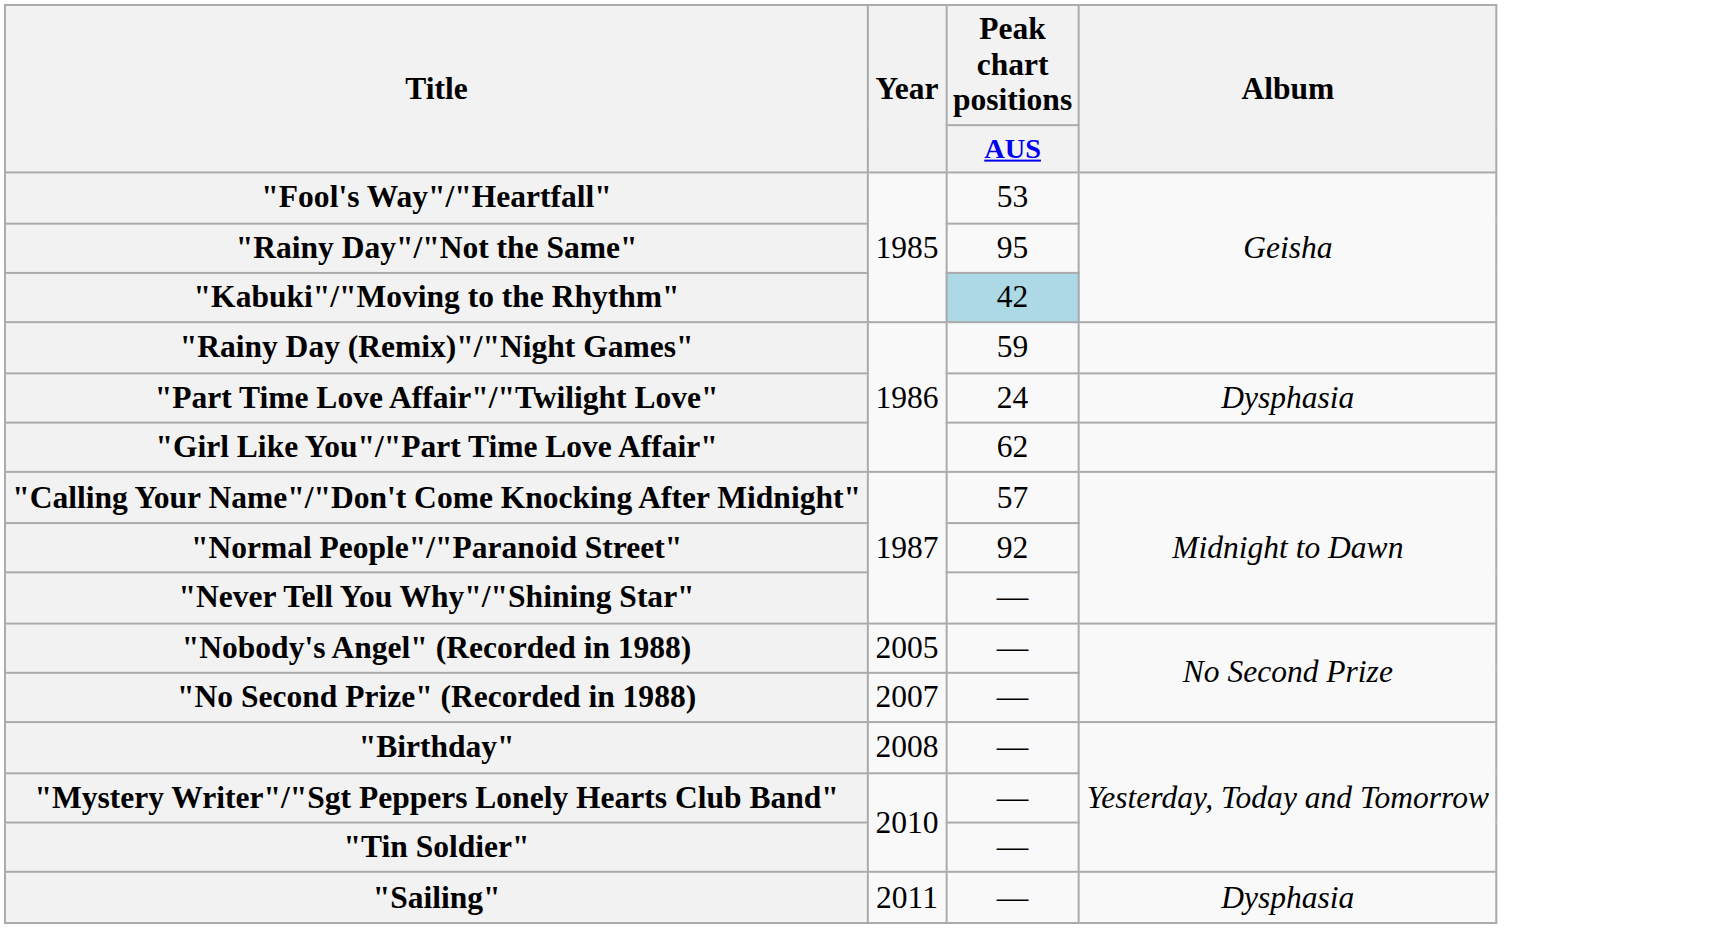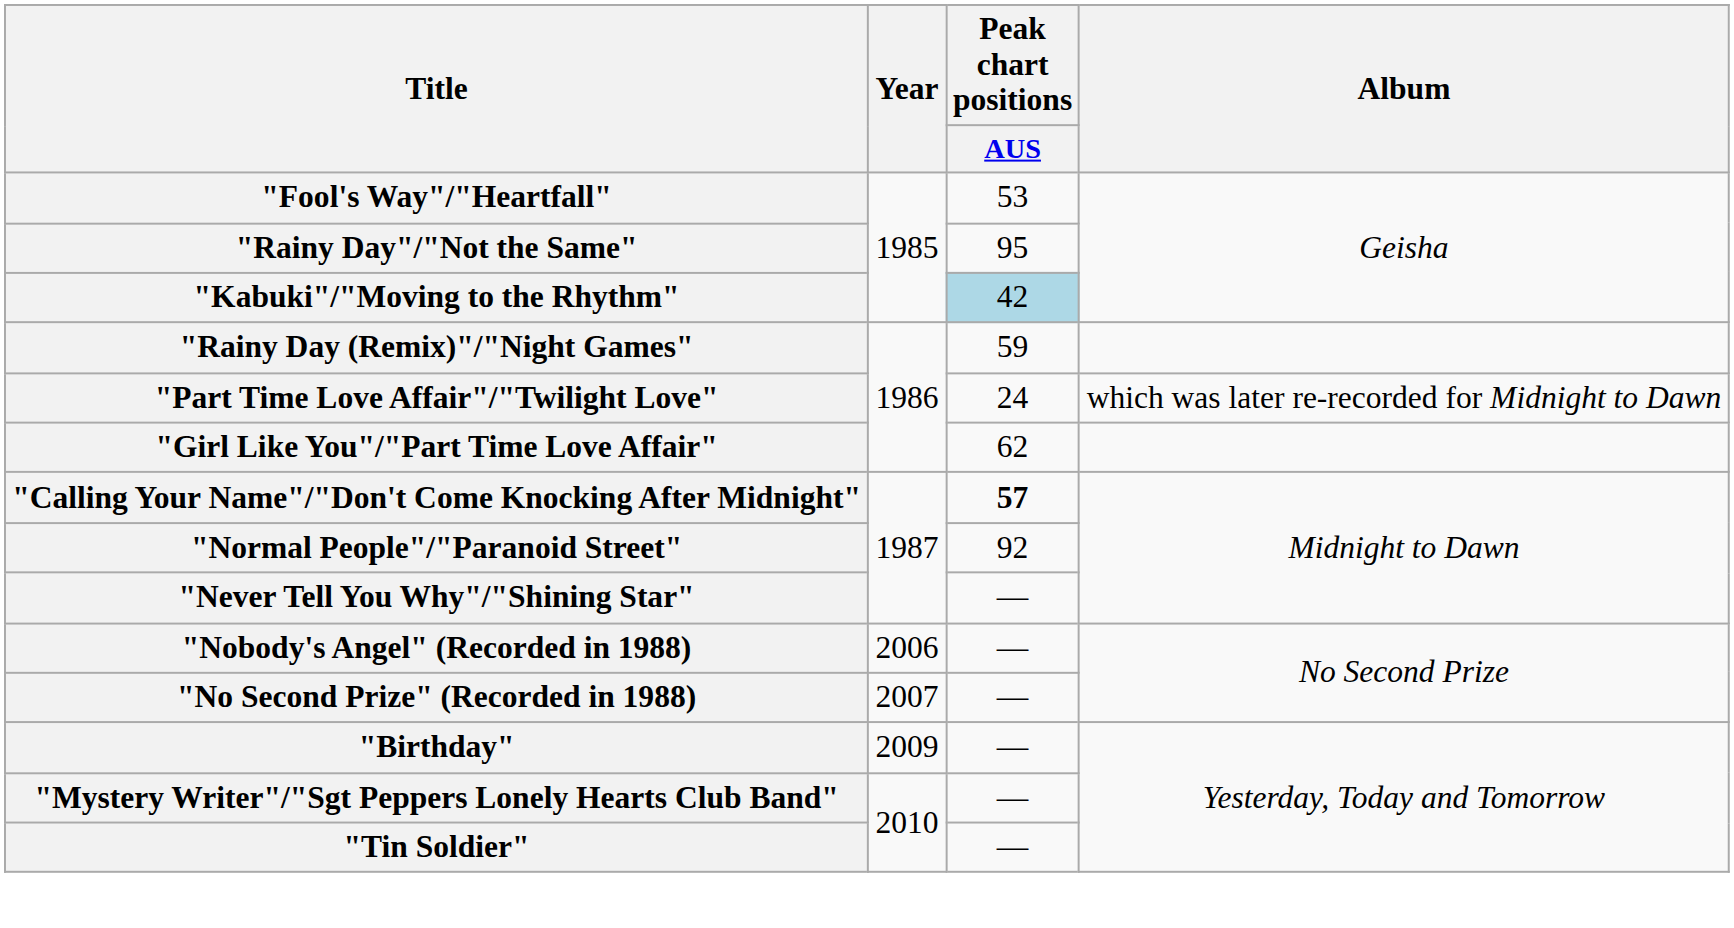"Part Time Love Affair"/"Twilight Love" | Album: Dysphasia -> which was later re-recorded for Midnight to Dawn
"Calling Your Name"/"Don't Come Knocking After Midnight" | Peak chart positions / AUS: normal -> bold
"Nobody's Angel" (Recorded in 1988) | Year: 2005 -> 2006
"Birthday" | Year: 2008 -> 2009
- row: "Sailing" | 2011 | — | Dysphasia
